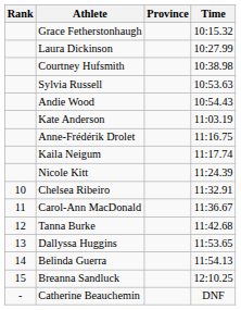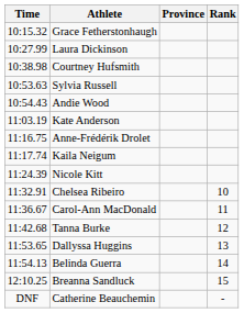columns swapped: Rank <-> Time
